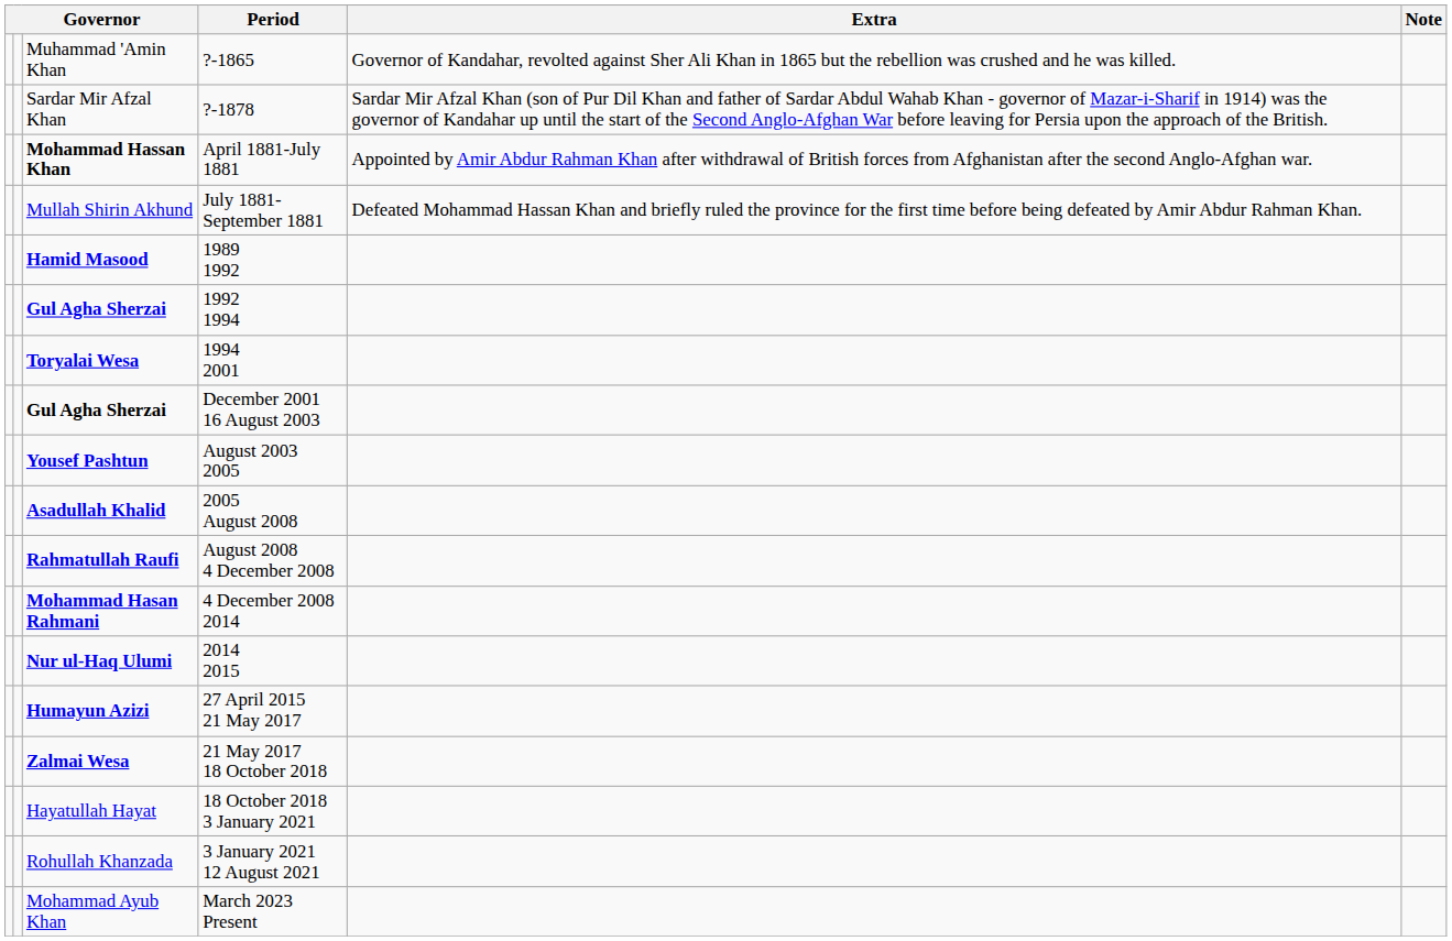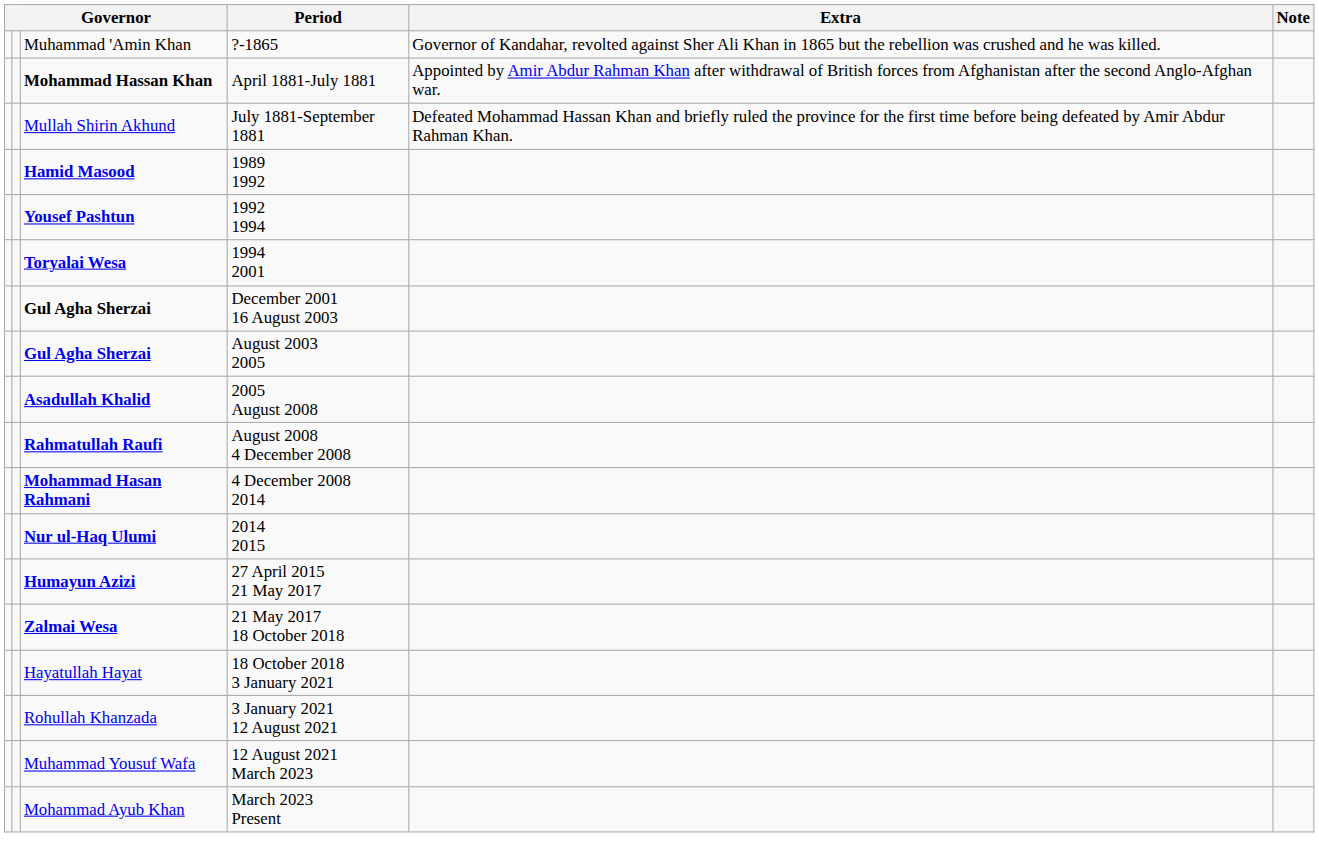- row: Sardar Mir Afzal Khan | ?-1878 | Sardar Mir Afzal Khan (son of Pur Dil Khan and father of Sardar Abdul Wahab Khan - governor of Mazar-i-Sharif in 1914) was the governor of Kandahar up until the start of the Second Anglo-Afghan War before leaving for Persia upon the approach of the British.
1992 1994 | column 3: Gul Agha Sherzai -> Yousef Pashtun
August 2003 2005 | column 3: Yousef Pashtun -> Gul Agha Sherzai
+ row: Muhammad Yousuf Wafa | 12 August 2021 March 2023
